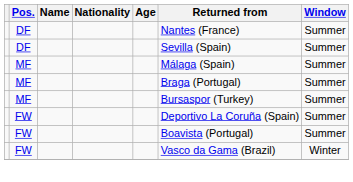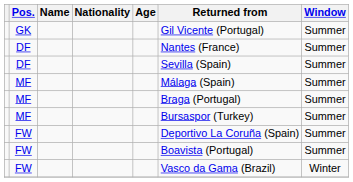+ row: GK | Gil Vicente (Portugal) | Summer
